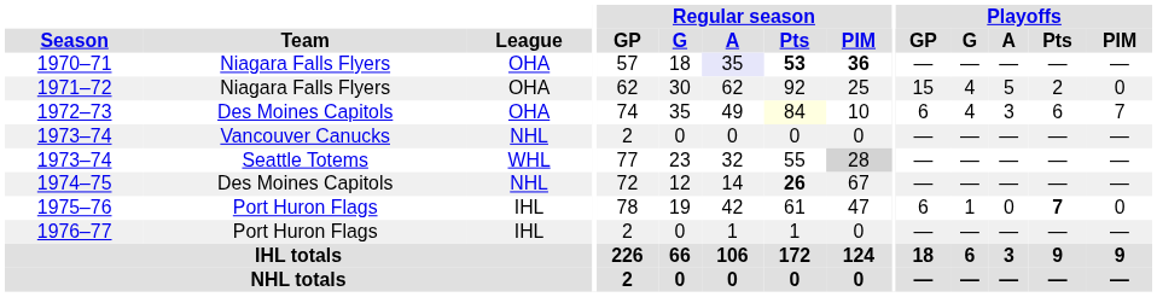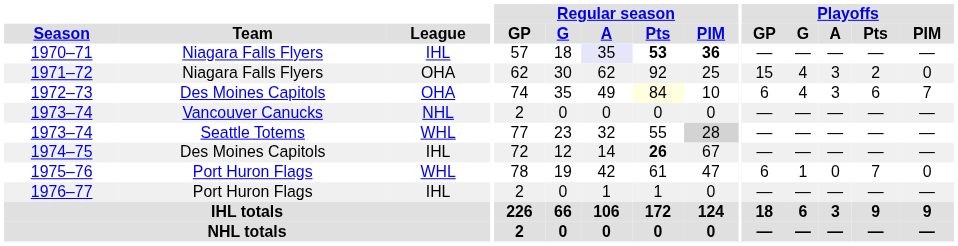1970–71 | League: OHA -> IHL
1971–72 | Playoffs / A: 5 -> 3
1974–75 | League: NHL -> IHL
1975–76 | League: IHL -> WHL
1975–76 | Playoffs / Pts: bold -> normal
